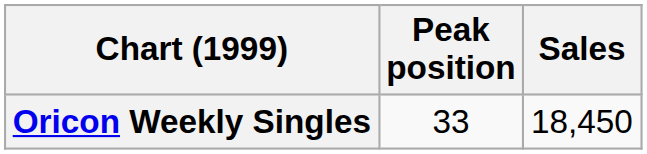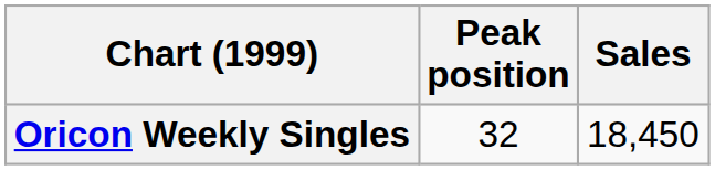Oricon Weekly Singles | Peak position: 33 -> 32
